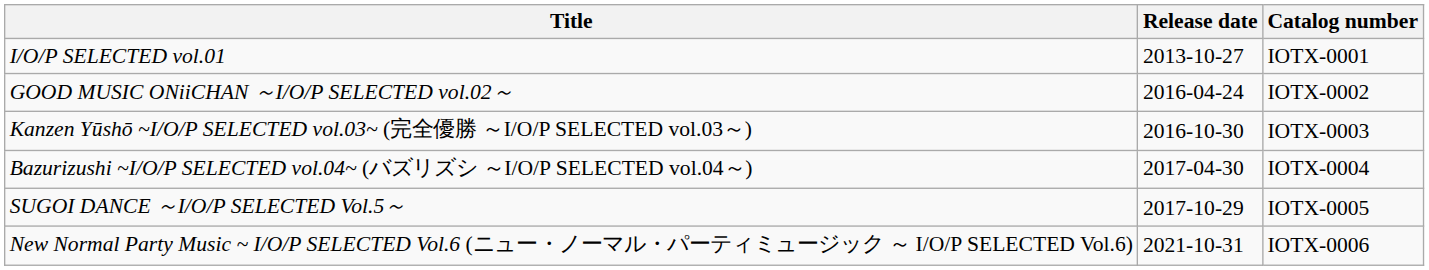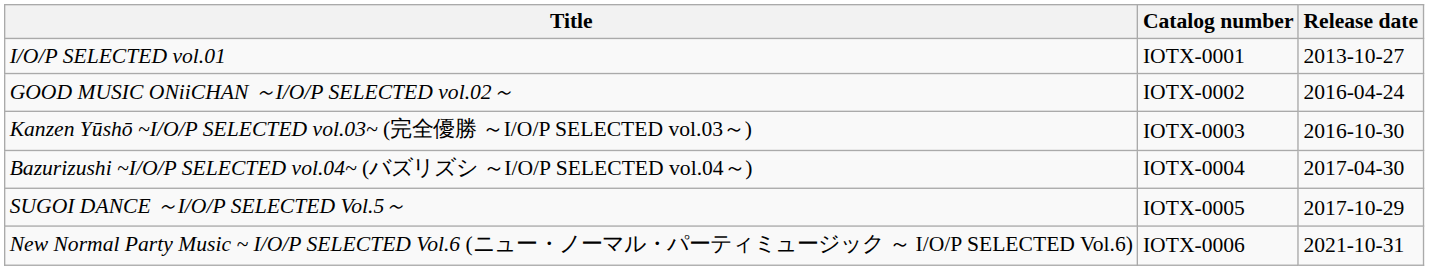columns swapped: Release date <-> Catalog number
